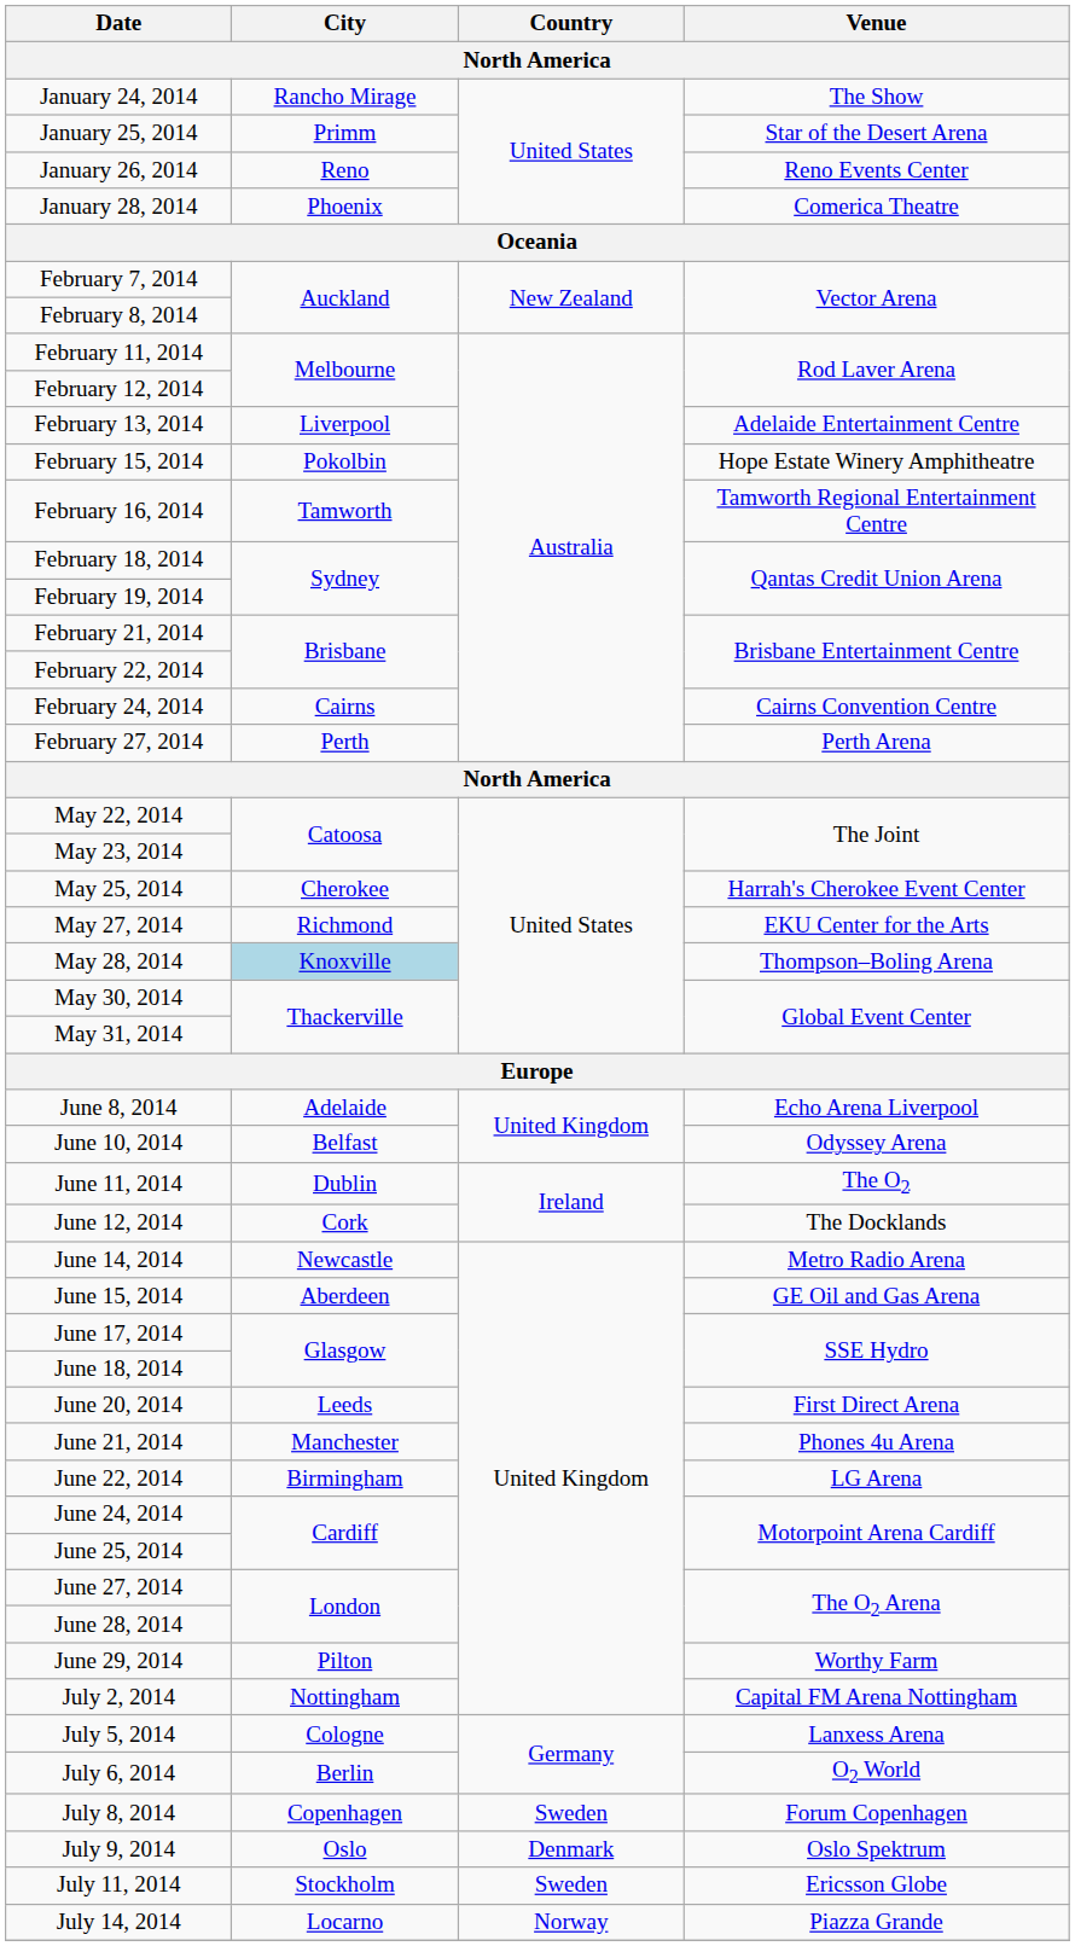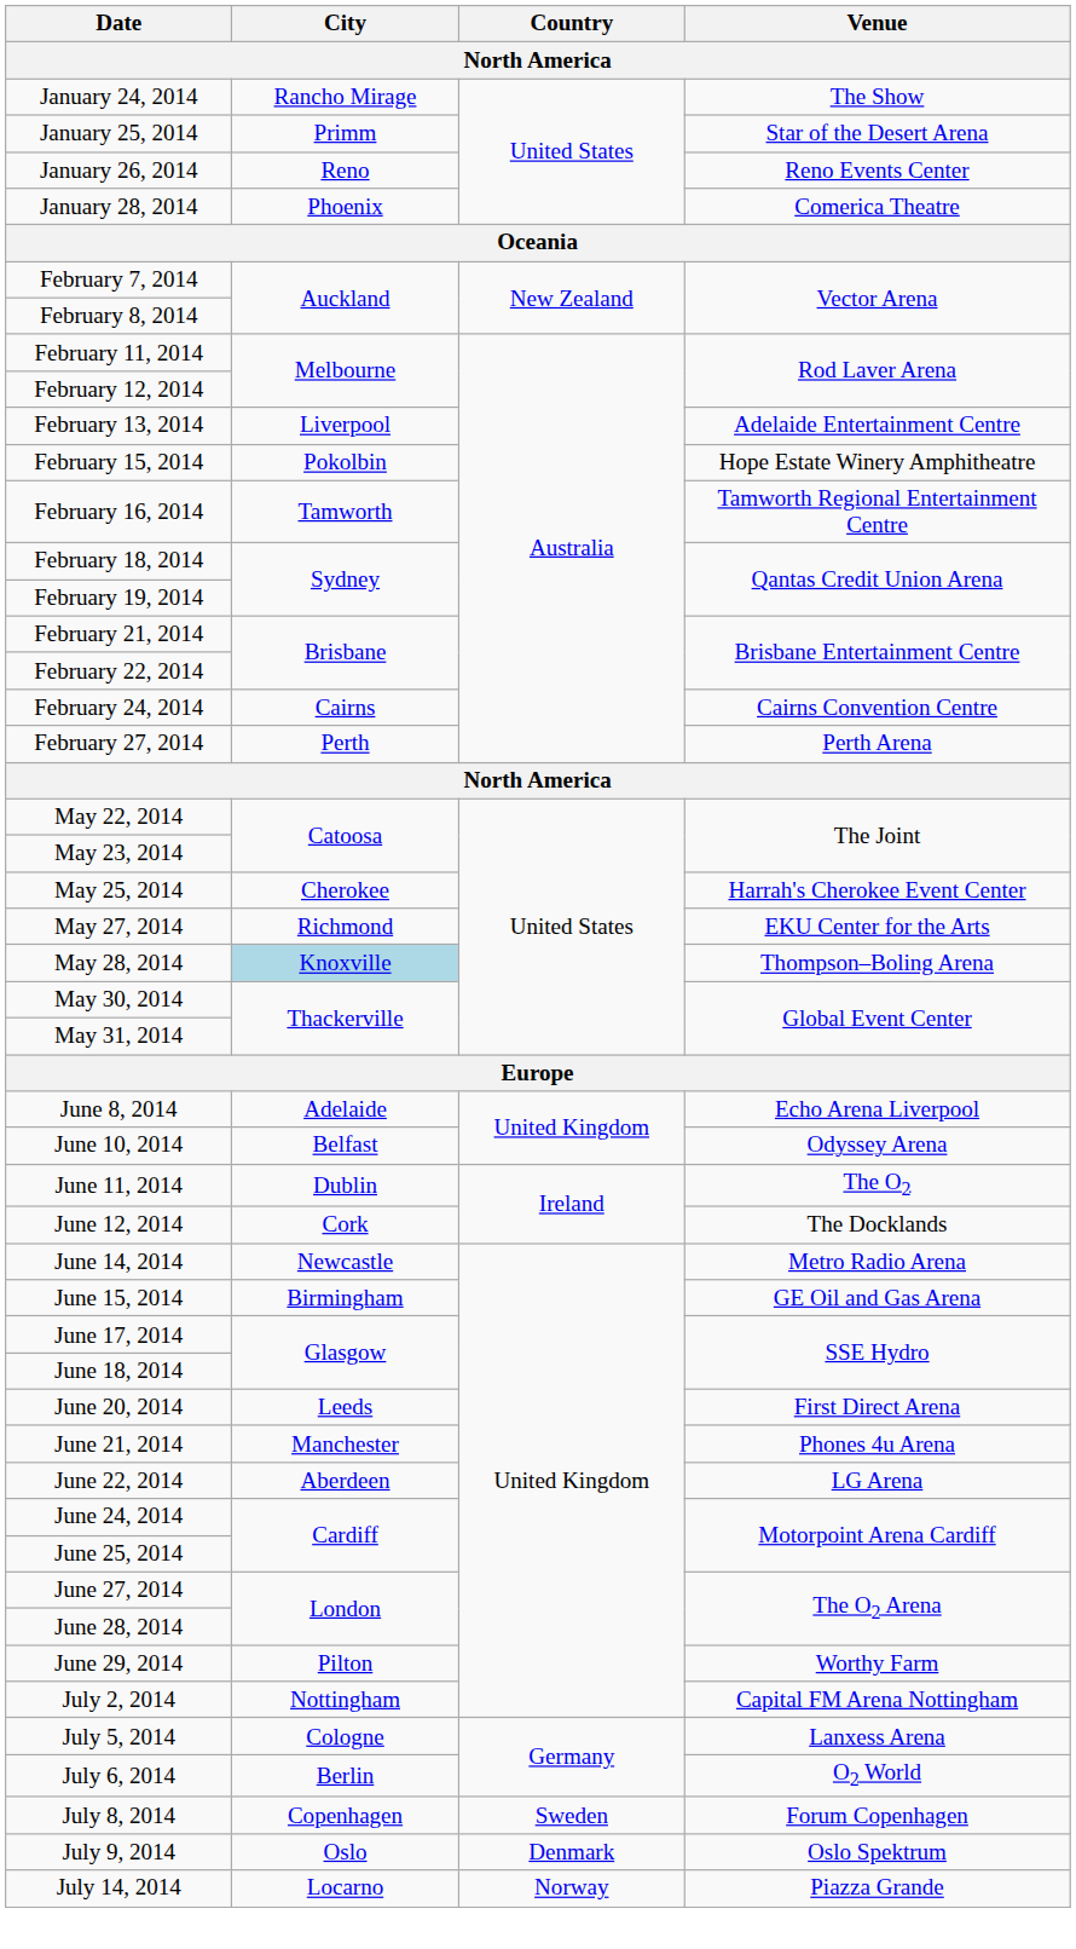June 15, 2014 | City: Aberdeen -> Birmingham
June 22, 2014 | City: Birmingham -> Aberdeen
- row: July 11, 2014 | Stockholm | Sweden | Ericsson Globe
